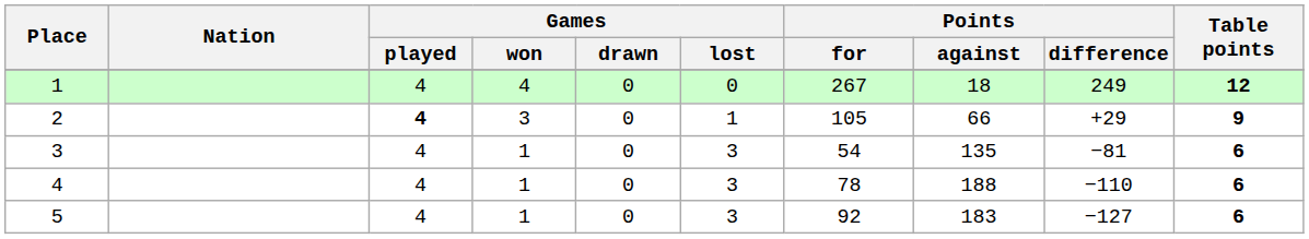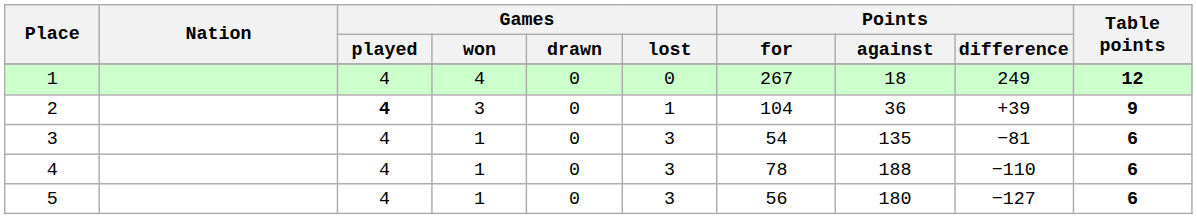2 | Points / for: 105 -> 104
2 | Points / against: 66 -> 36
2 | Points / difference: +29 -> +39
5 | Points / for: 92 -> 56
5 | Points / against: 183 -> 180
